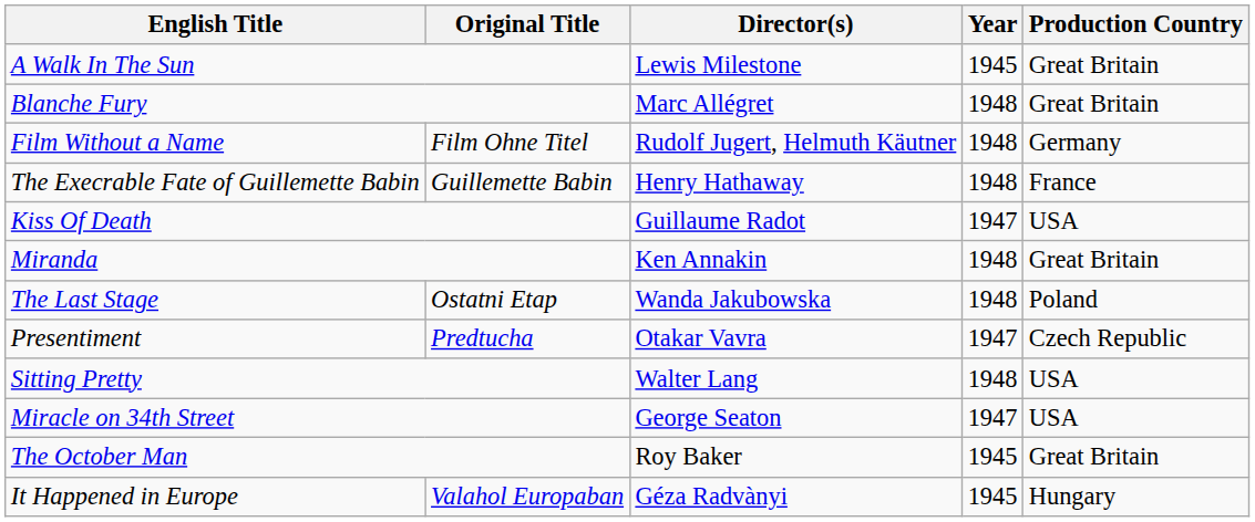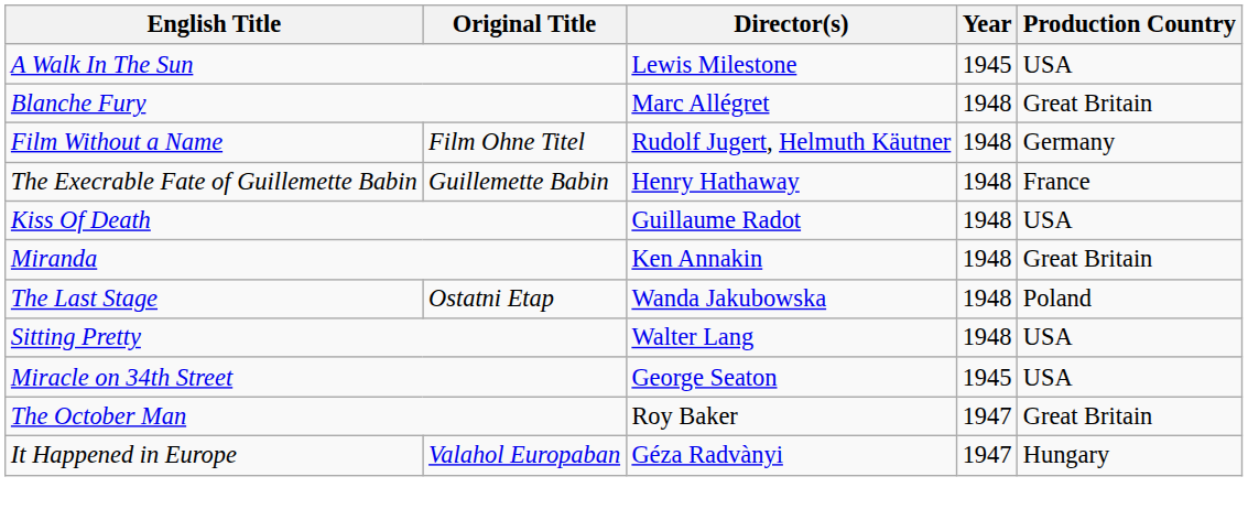A Walk In The Sun | Production Country: Great Britain -> USA
Kiss Of Death | Year: 1947 -> 1948
- row: Presentiment | Predtucha | Otakar Vavra | 1947 | Czech Republic
Miracle on 34th Street | Year: 1947 -> 1945
The October Man | Year: 1945 -> 1947
It Happened in Europe | Year: 1945 -> 1947
